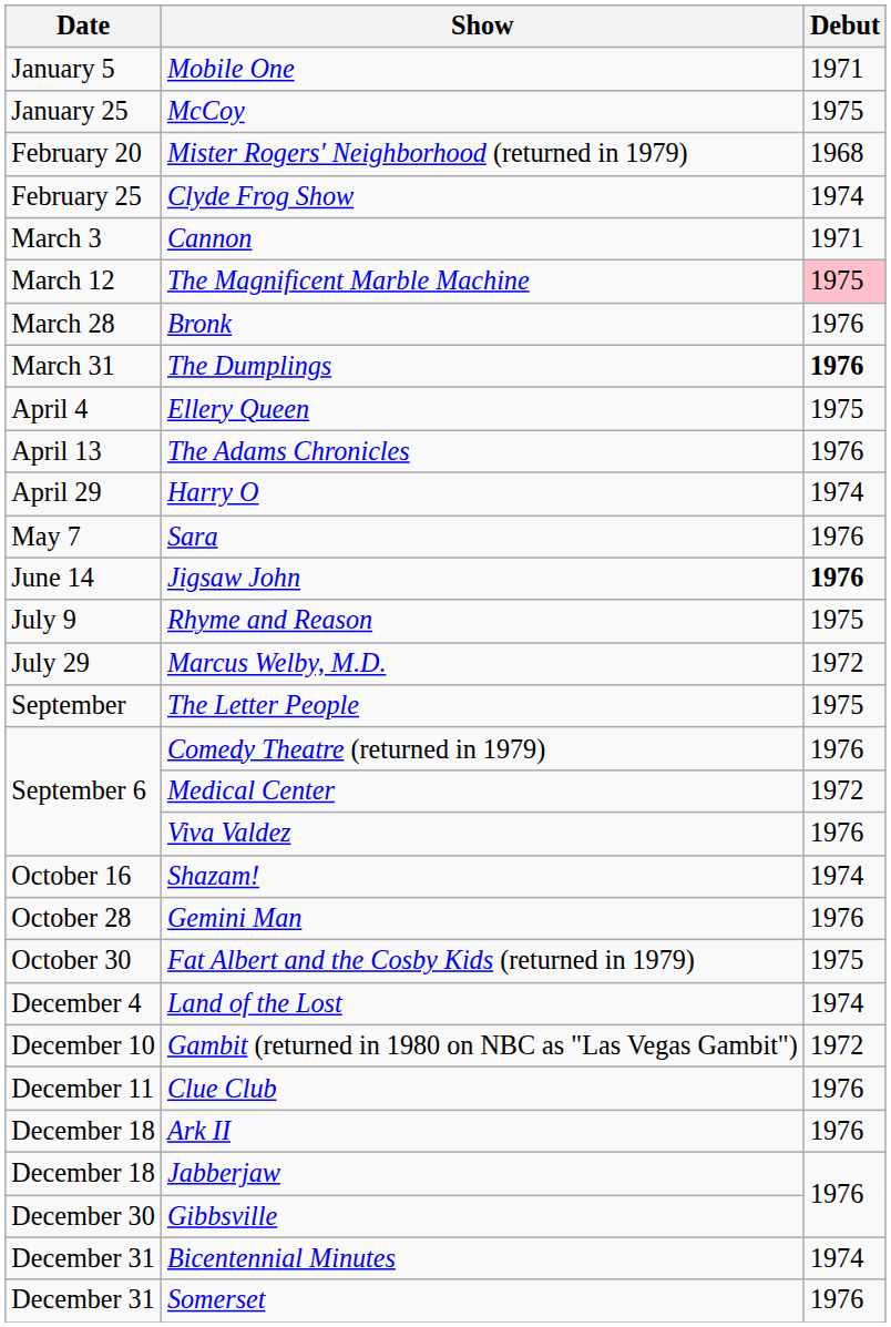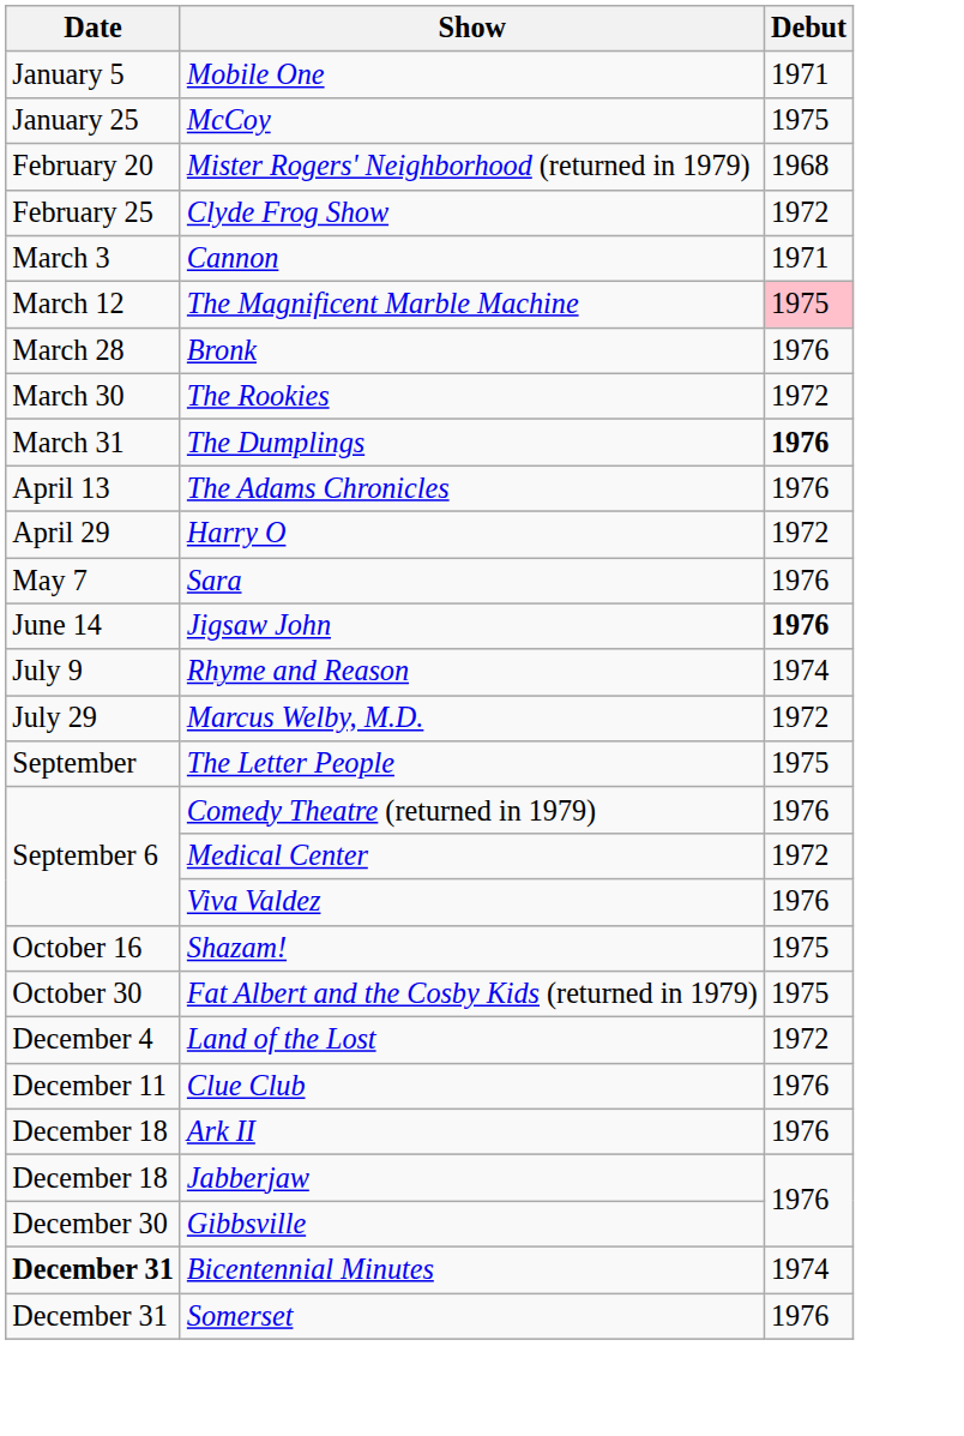Clyde Frog Show | Debut: 1974 -> 1972
+ row: March 30 | The Rookies | 1972
- row: April 4 | Ellery Queen | 1975
Harry O | Debut: 1974 -> 1972
Rhyme and Reason | Debut: 1975 -> 1974
Shazam! | Debut: 1974 -> 1975
- row: October 28 | Gemini Man | 1976
Land of the Lost | Debut: 1974 -> 1972
- row: December 10 | Gambit (returned in 1980 on NBC as "Las Vegas Gambit") | 1972
Bicentennial Minutes | Date: normal -> bold
